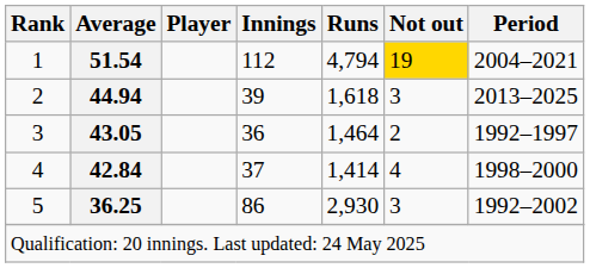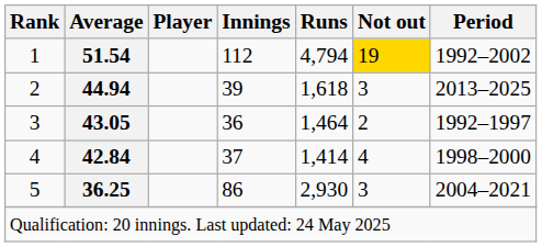1 | Period: 2004–2021 -> 1992–2002
5 | Period: 1992–2002 -> 2004–2021
